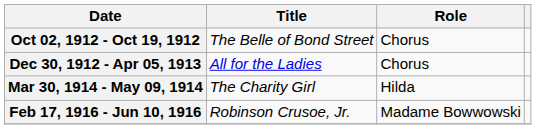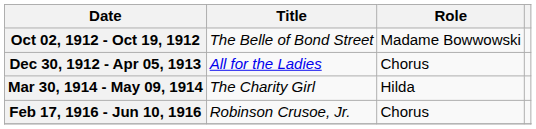Oct 02, 1912 - Oct 19, 1912 | Role: Chorus -> Madame Bowwowski
Feb 17, 1916 - Jun 10, 1916 | Role: Madame Bowwowski -> Chorus
